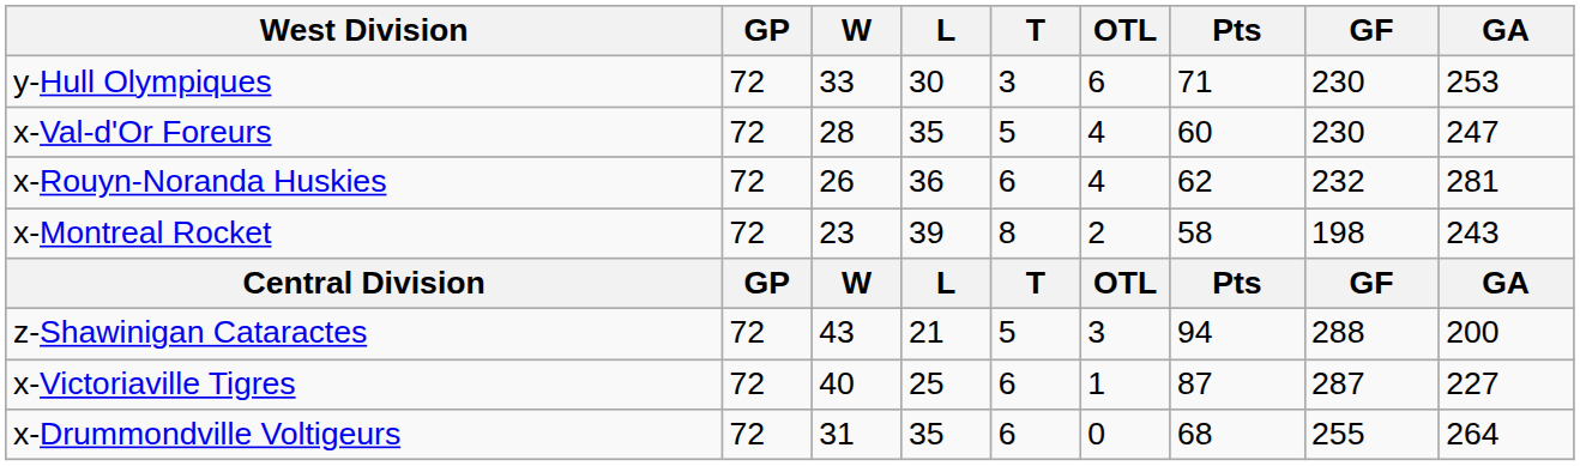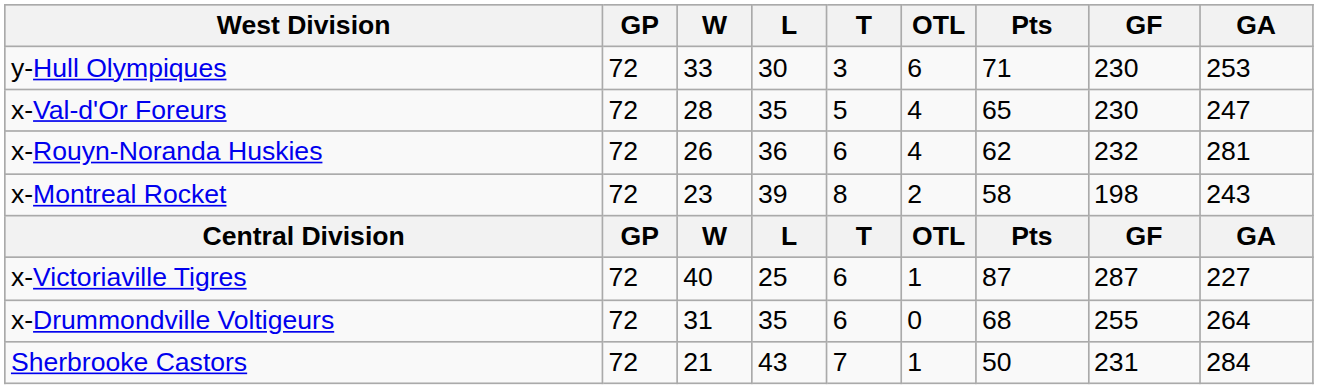x-Val-d'Or Foreurs | Pts: 60 -> 65
- row: z-Shawinigan Cataractes | 72 | 43 | 21 | 5 | 3 | 94 | 288 | 200
+ row: Sherbrooke Castors | 72 | 21 | 43 | 7 | 1 | 50 | 231 | 284
